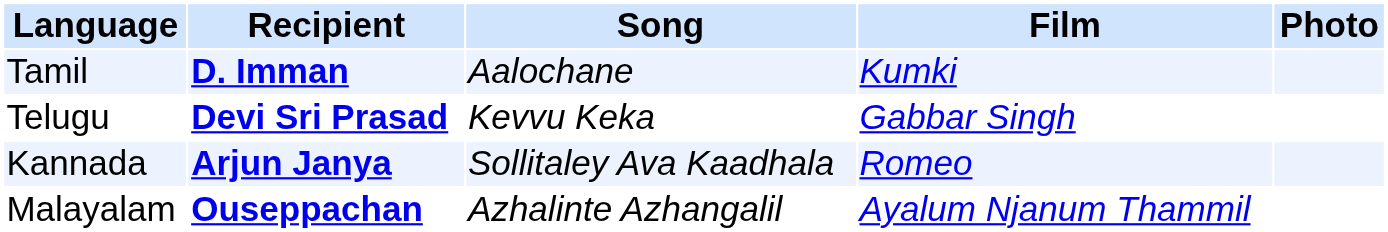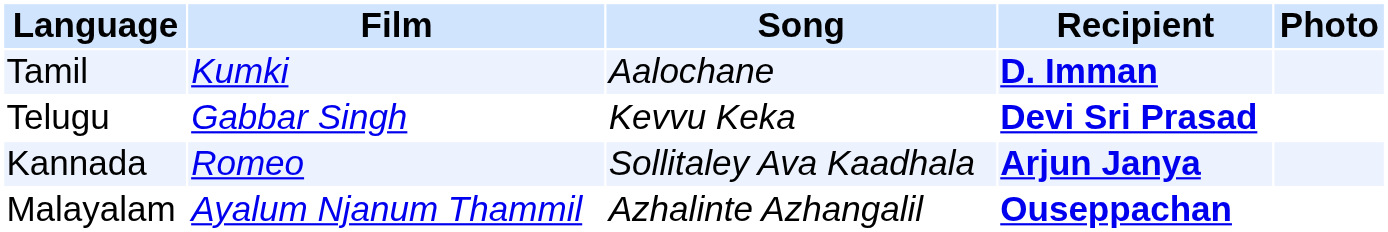columns swapped: Recipient <-> Film
